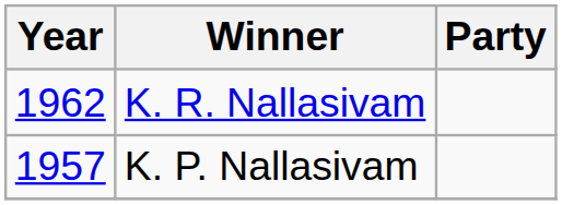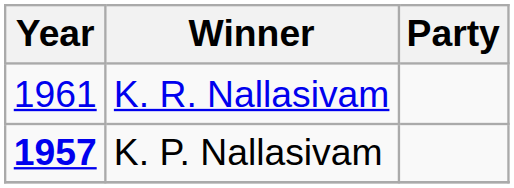K. R. Nallasivam | Year: 1962 -> 1961
K. P. Nallasivam | Year: normal -> bold
